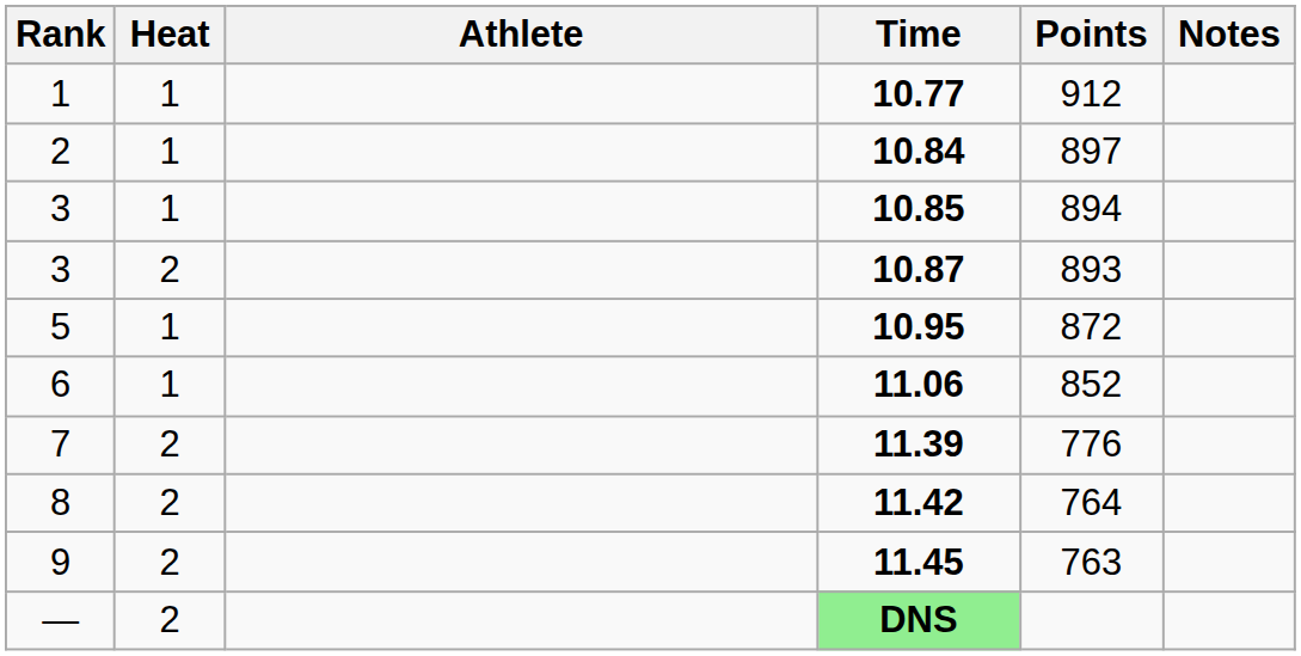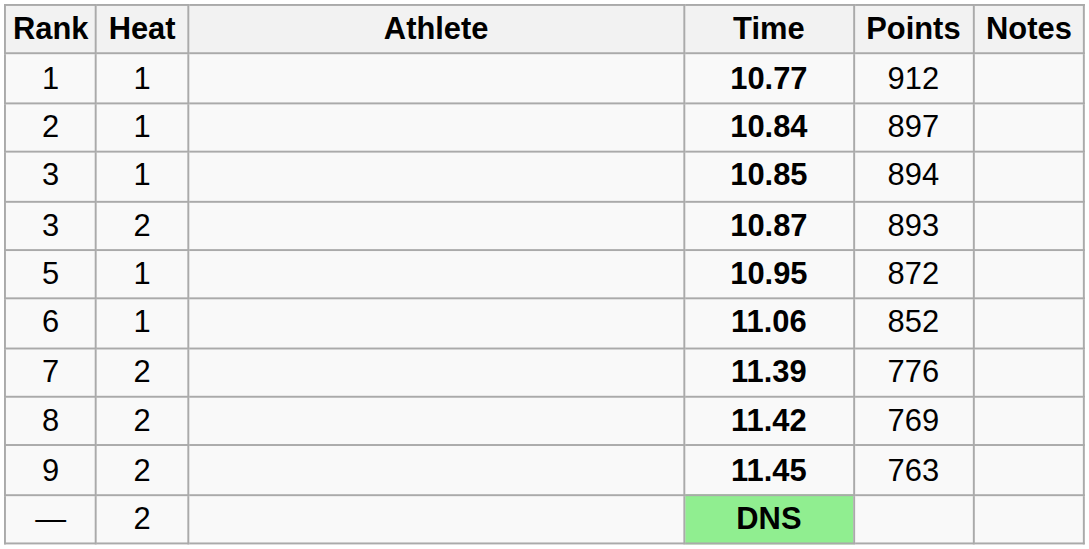8 | Points: 764 -> 769
